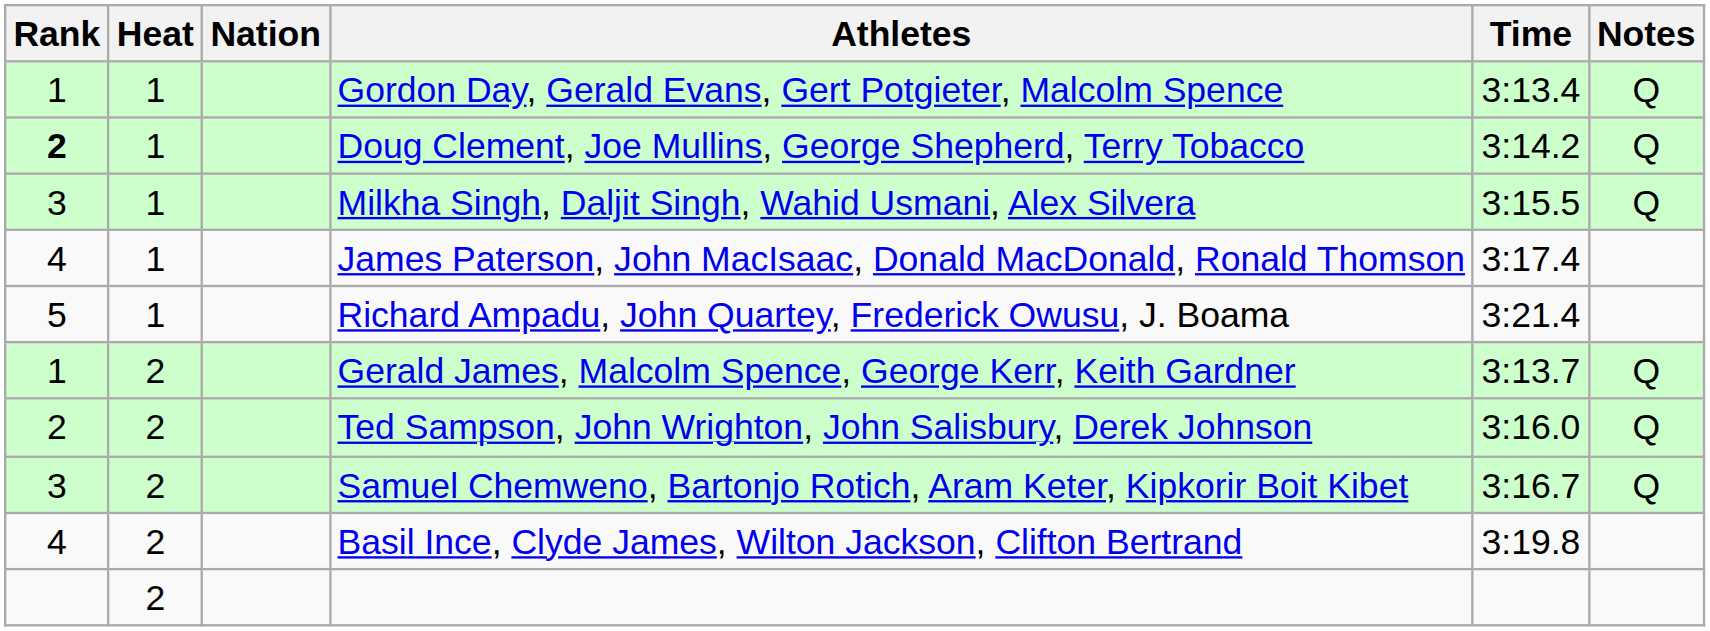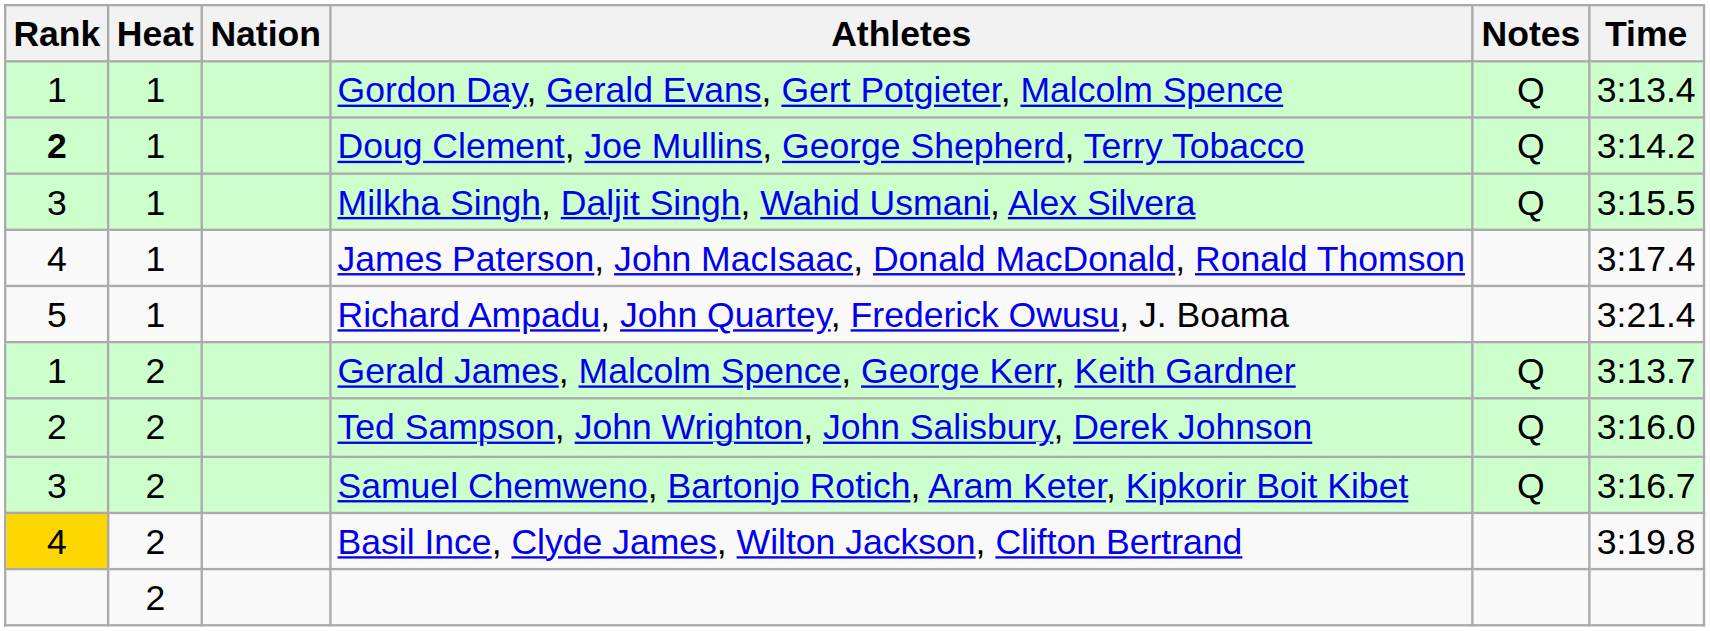columns swapped: Time <-> Notes
Basil Ince, Clyde James, Wilton Jackson, Clifton Bertrand | Rank: no background -> gold background
